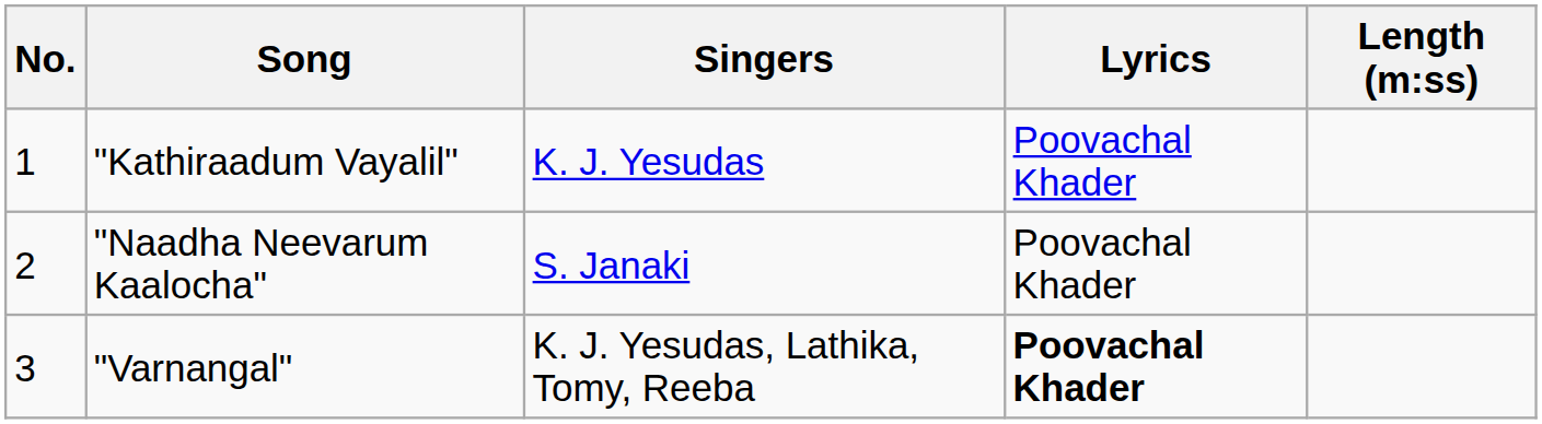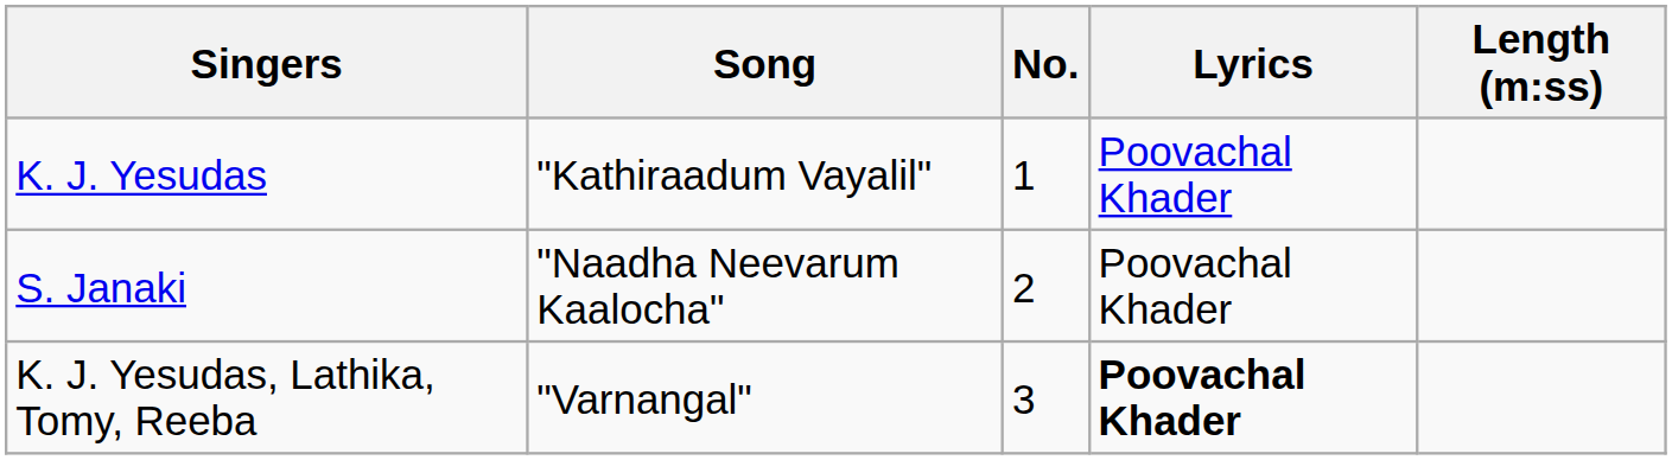columns swapped: No. <-> Singers
